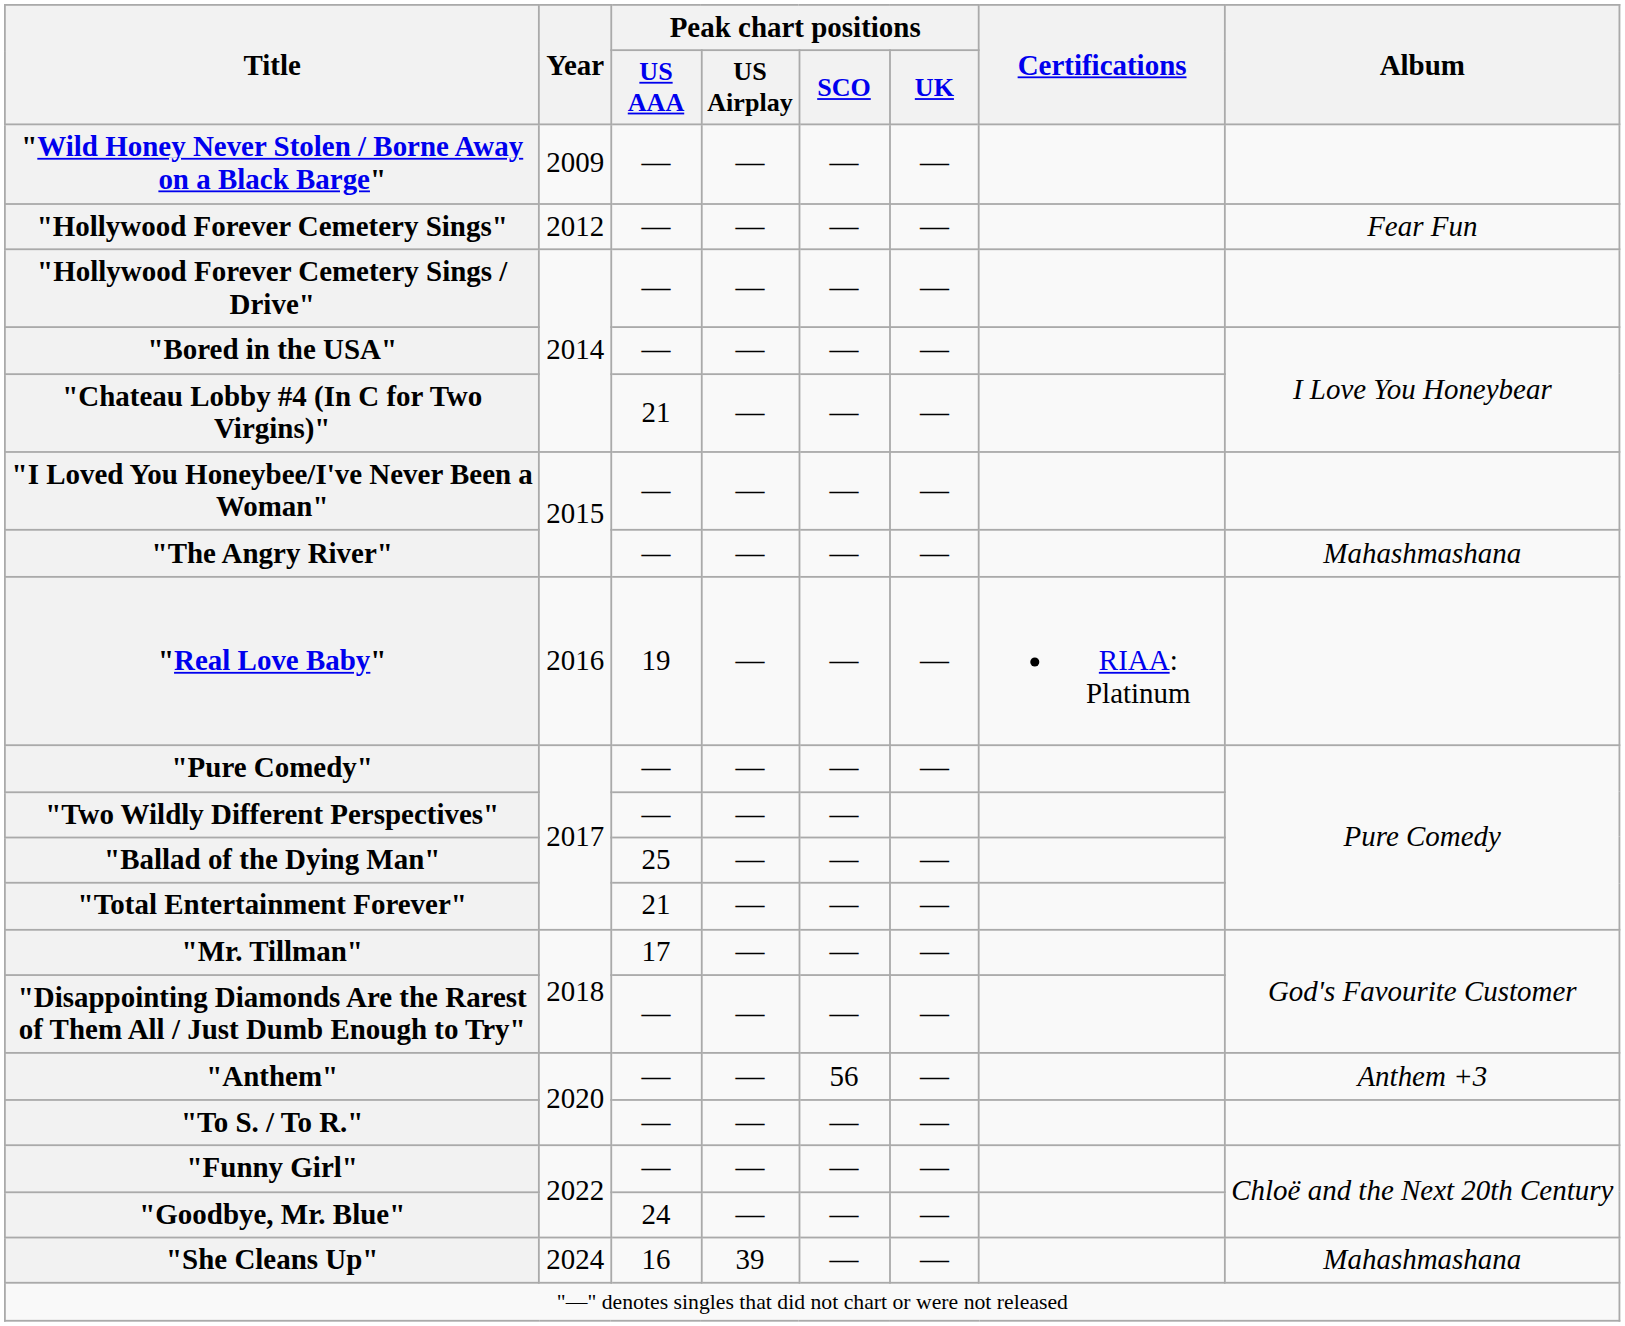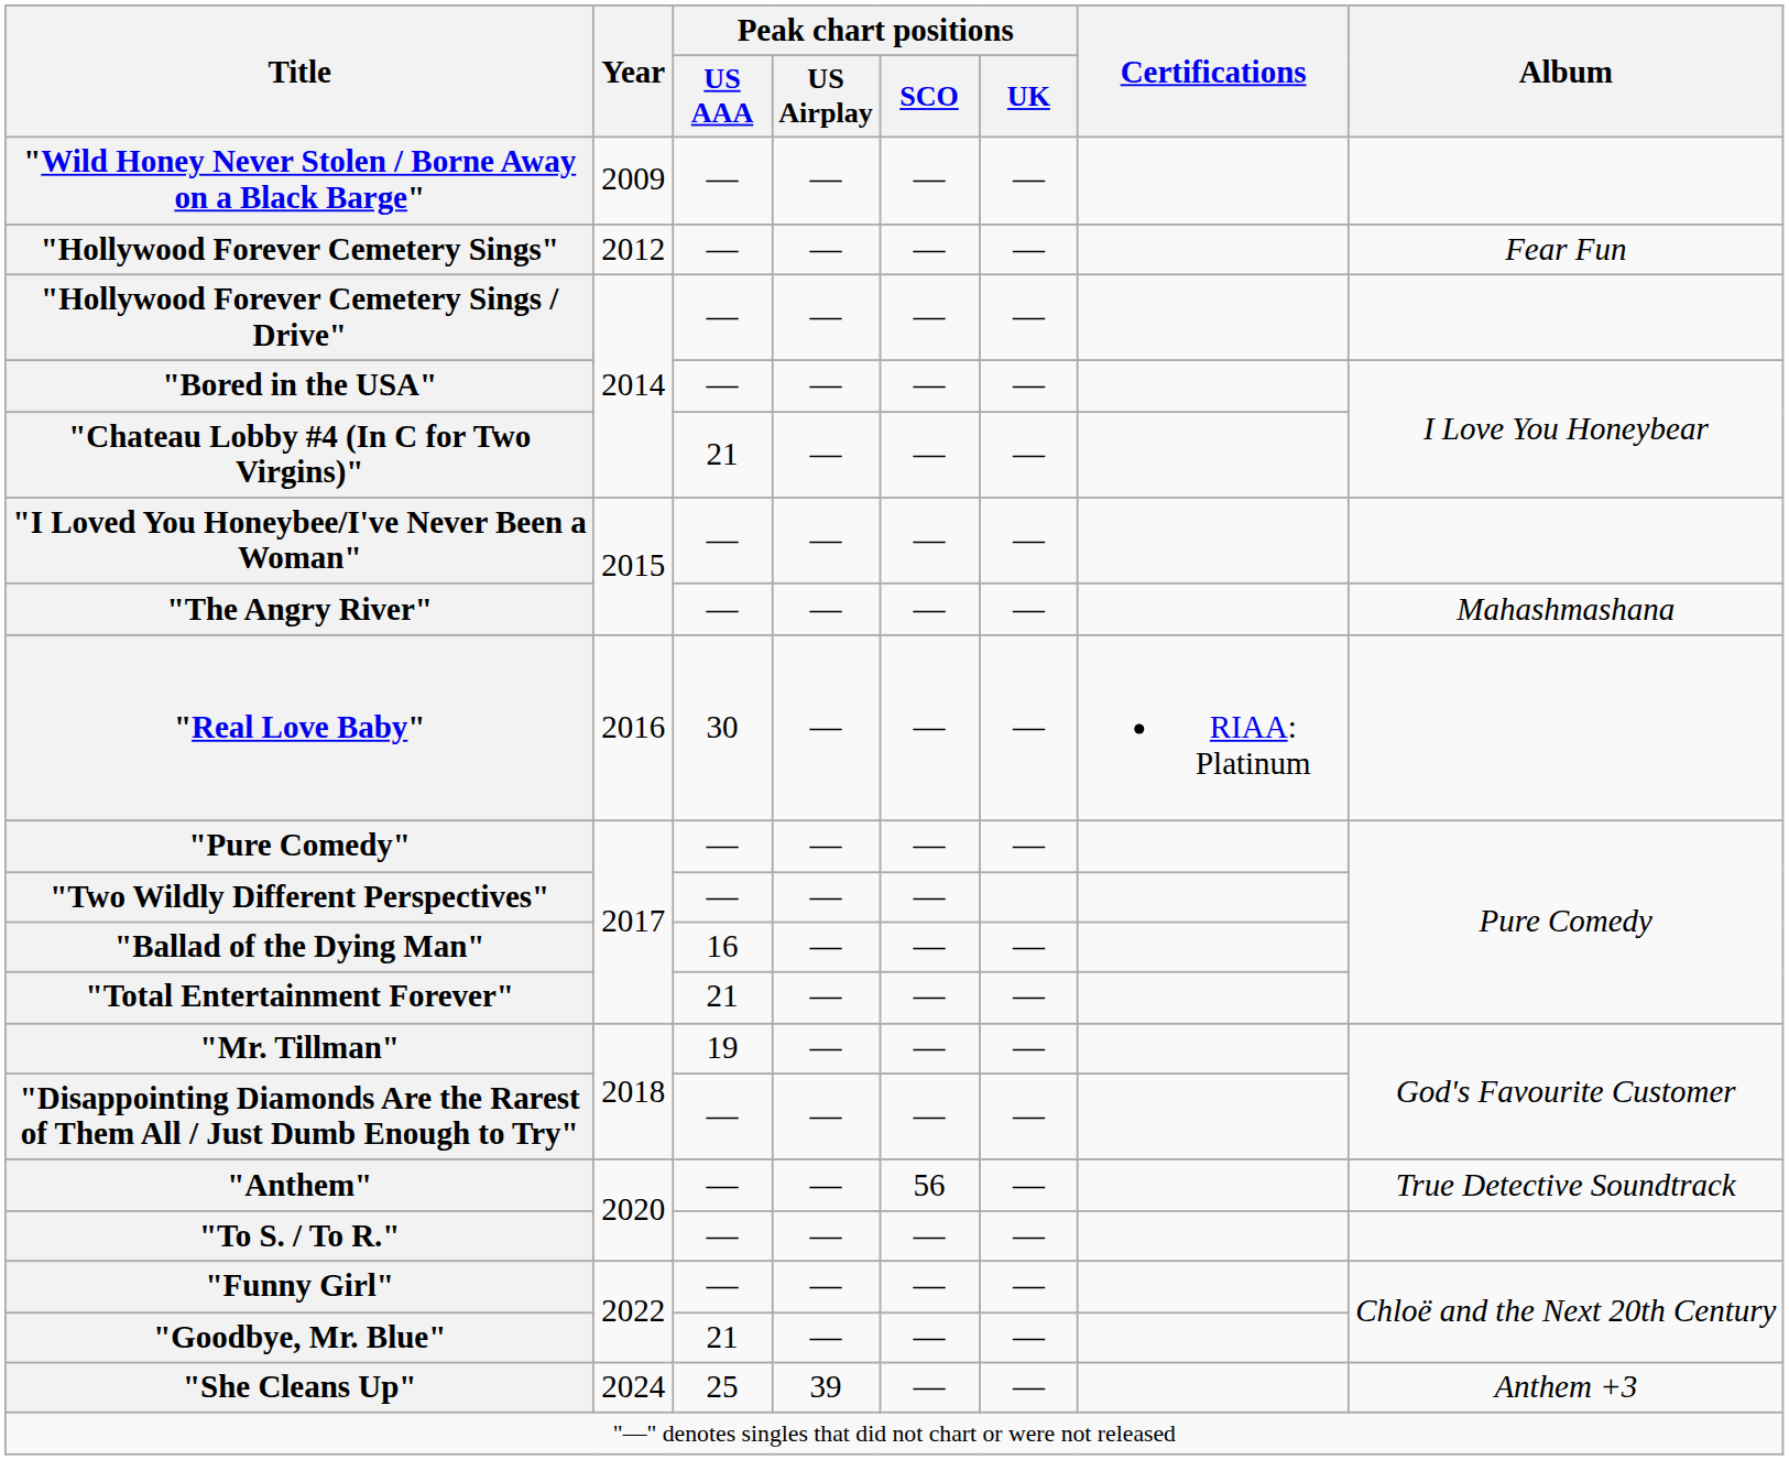"Real Love Baby" | Peak chart positions / US AAA: 19 -> 30
"Ballad of the Dying Man" | Peak chart positions / US AAA: 25 -> 16
"Mr. Tillman" | Peak chart positions / US AAA: 17 -> 19
"Anthem" | Album: Anthem +3 -> True Detective Soundtrack
"Goodbye, Mr. Blue" | Peak chart positions / US AAA: 24 -> 21
"She Cleans Up" | Peak chart positions / US AAA: 16 -> 25
"She Cleans Up" | Album: Mahashmashana -> Anthem +3
